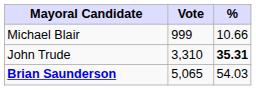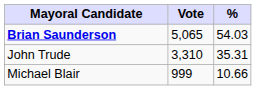rows swapped: Brian Saunderson <-> Michael Blair
John Trude | %: bold -> normal
